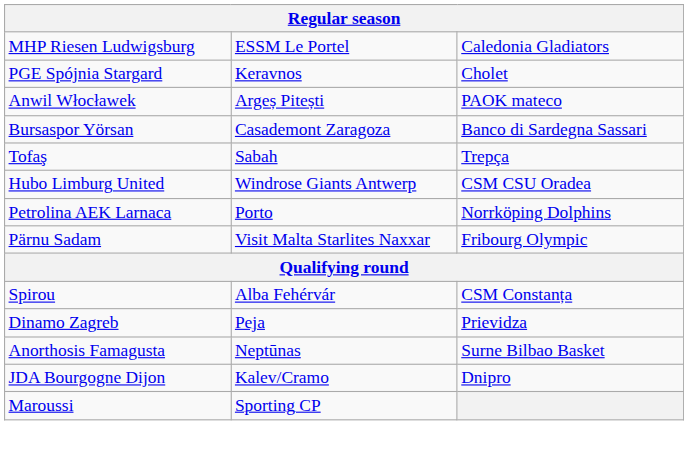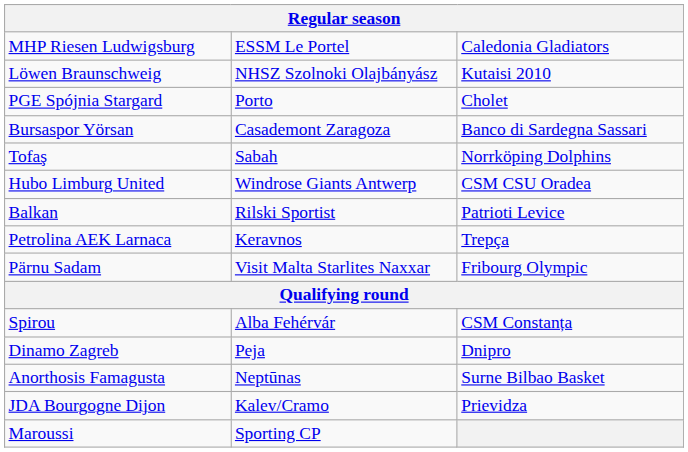+ row: Löwen Braunschweig | NHSZ Szolnoki Olajbányász | Kutaisi 2010
PGE Spójnia Stargard | column 2: Keravnos -> Porto
- row: Anwil Włocławek | Argeș Pitești | PAOK mateco
Tofaş | column 3: Trepça -> Norrköping Dolphins
+ row: Balkan | Rilski Sportist | Patrioti Levice
Petrolina AEK Larnaca | column 2: Porto -> Keravnos
Petrolina AEK Larnaca | column 3: Norrköping Dolphins -> Trepça
Dinamo Zagreb | column 3: Prievidza -> Dnipro
JDA Bourgogne Dijon | column 3: Dnipro -> Prievidza
